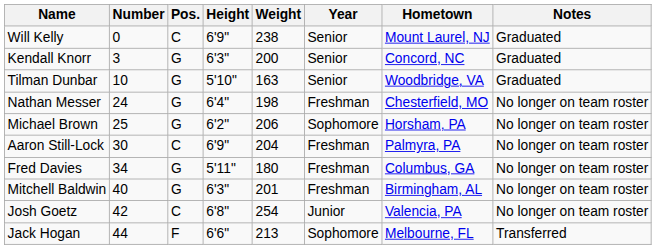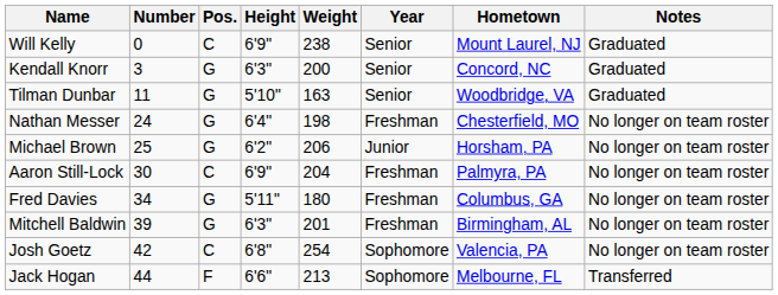Tilman Dunbar | Number: 10 -> 11
Michael Brown | Year: Sophomore -> Junior
Mitchell Baldwin | Number: 40 -> 39
Josh Goetz | Year: Junior -> Sophomore
